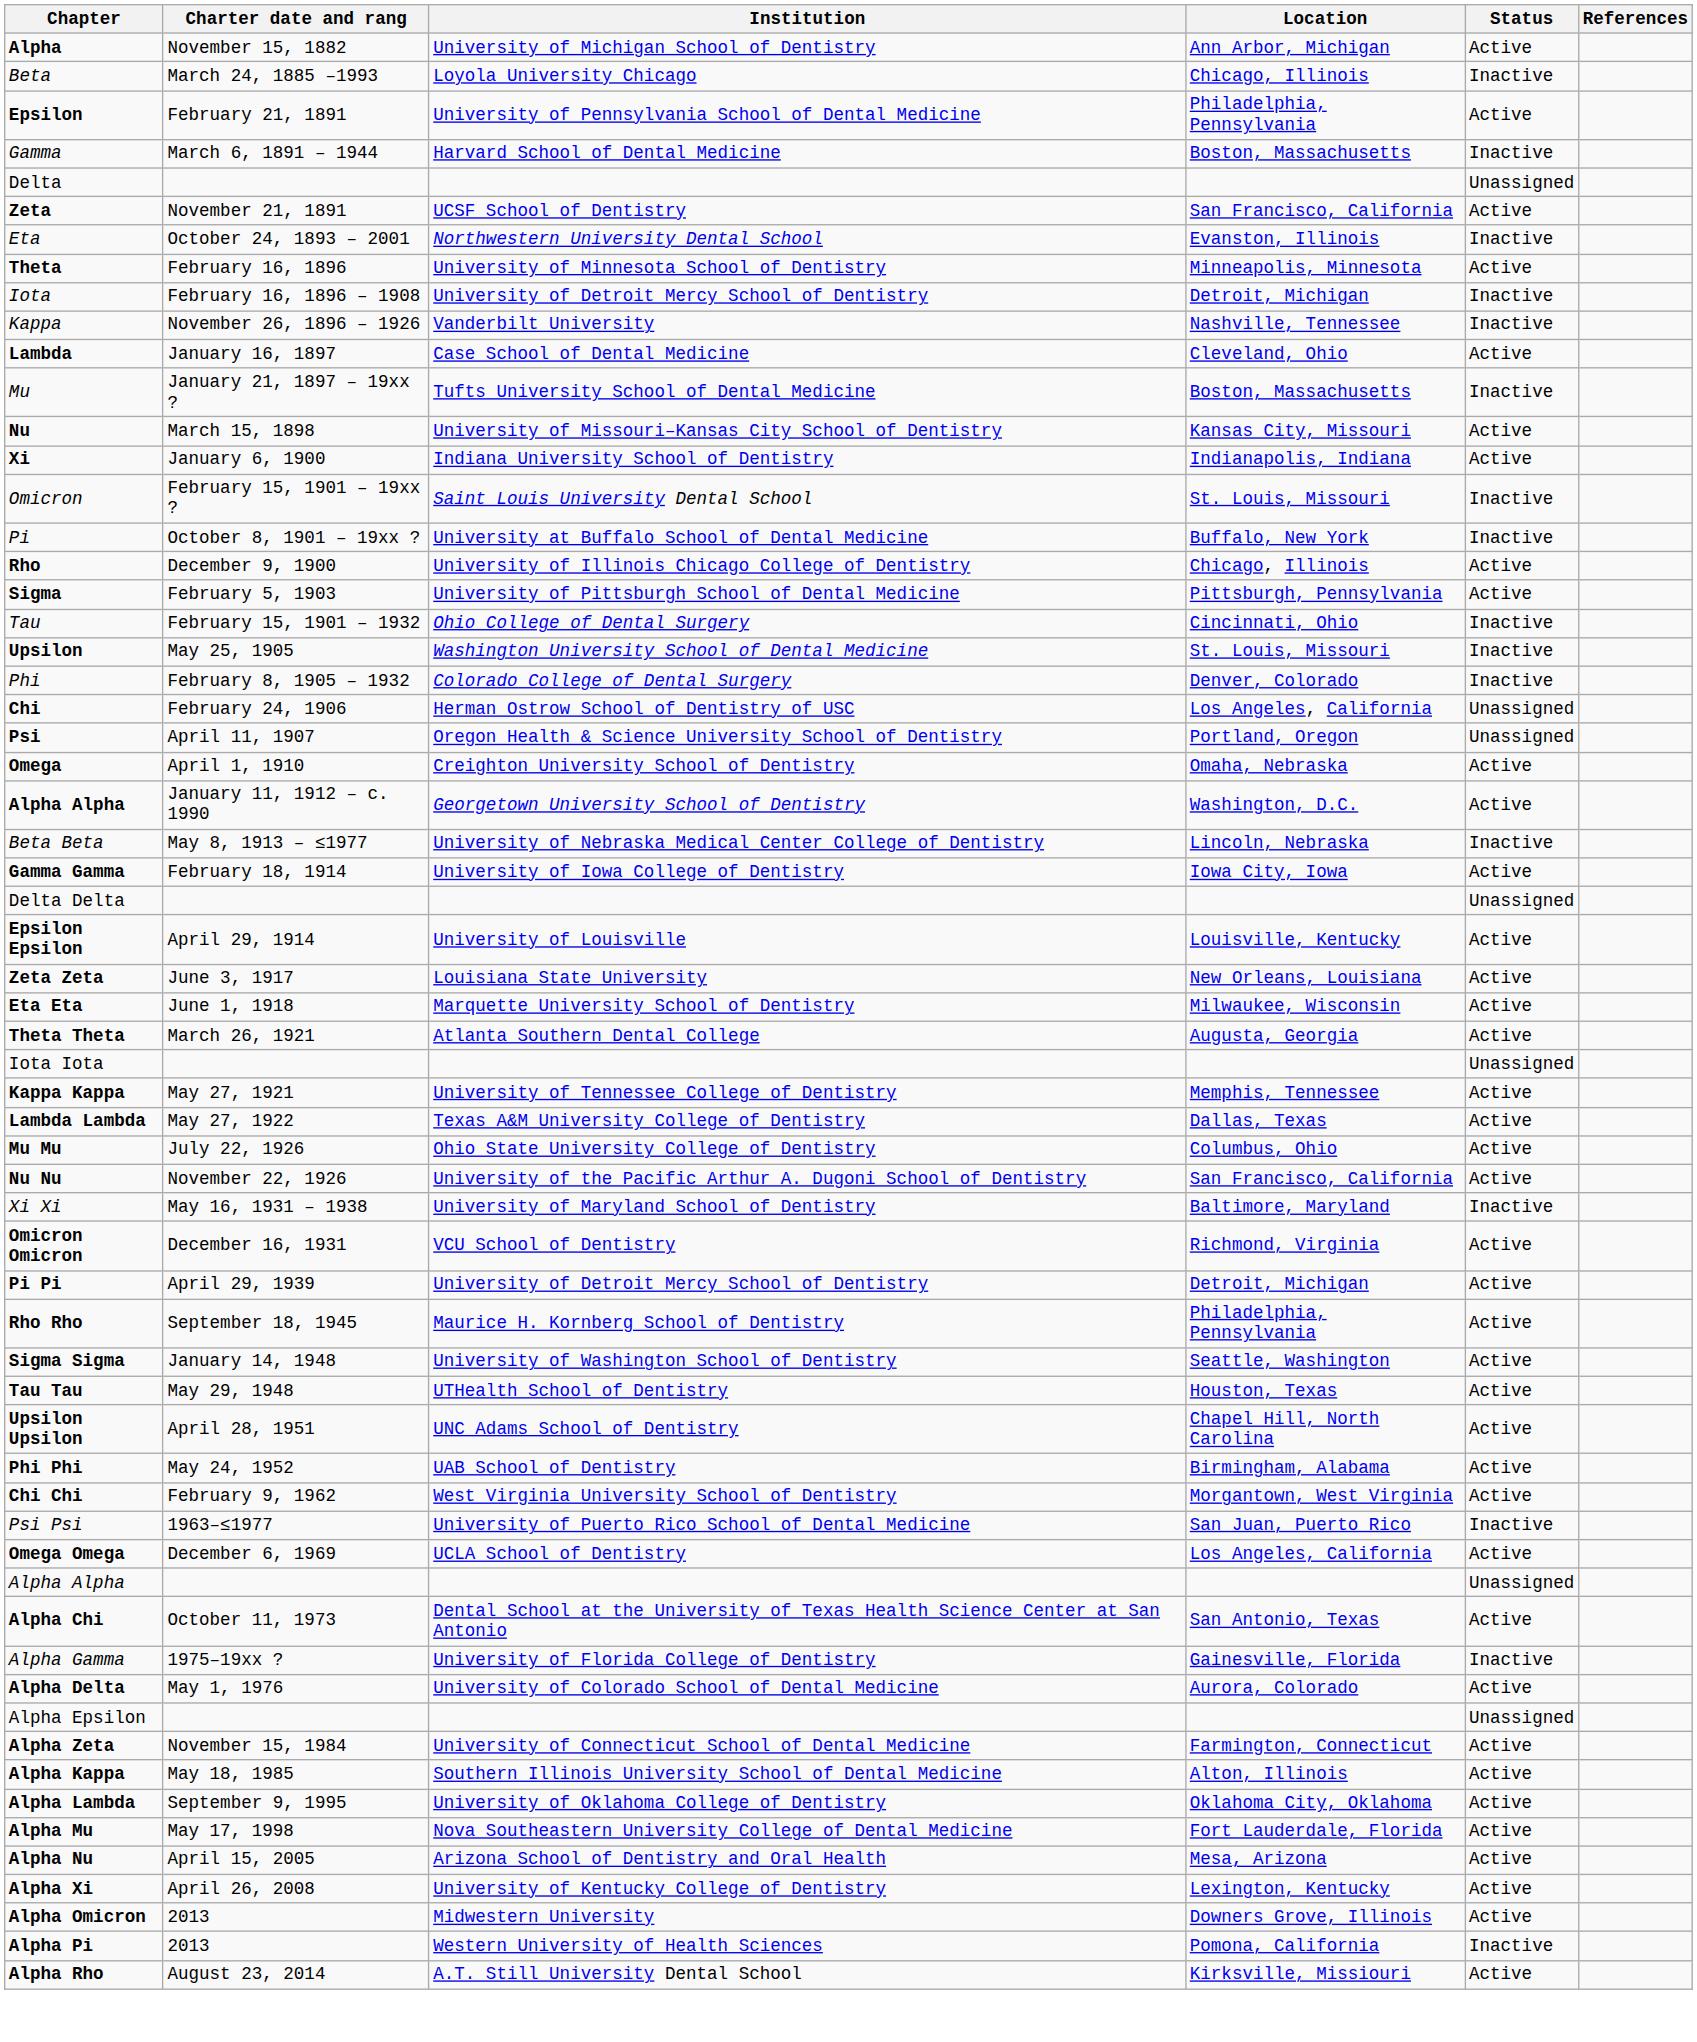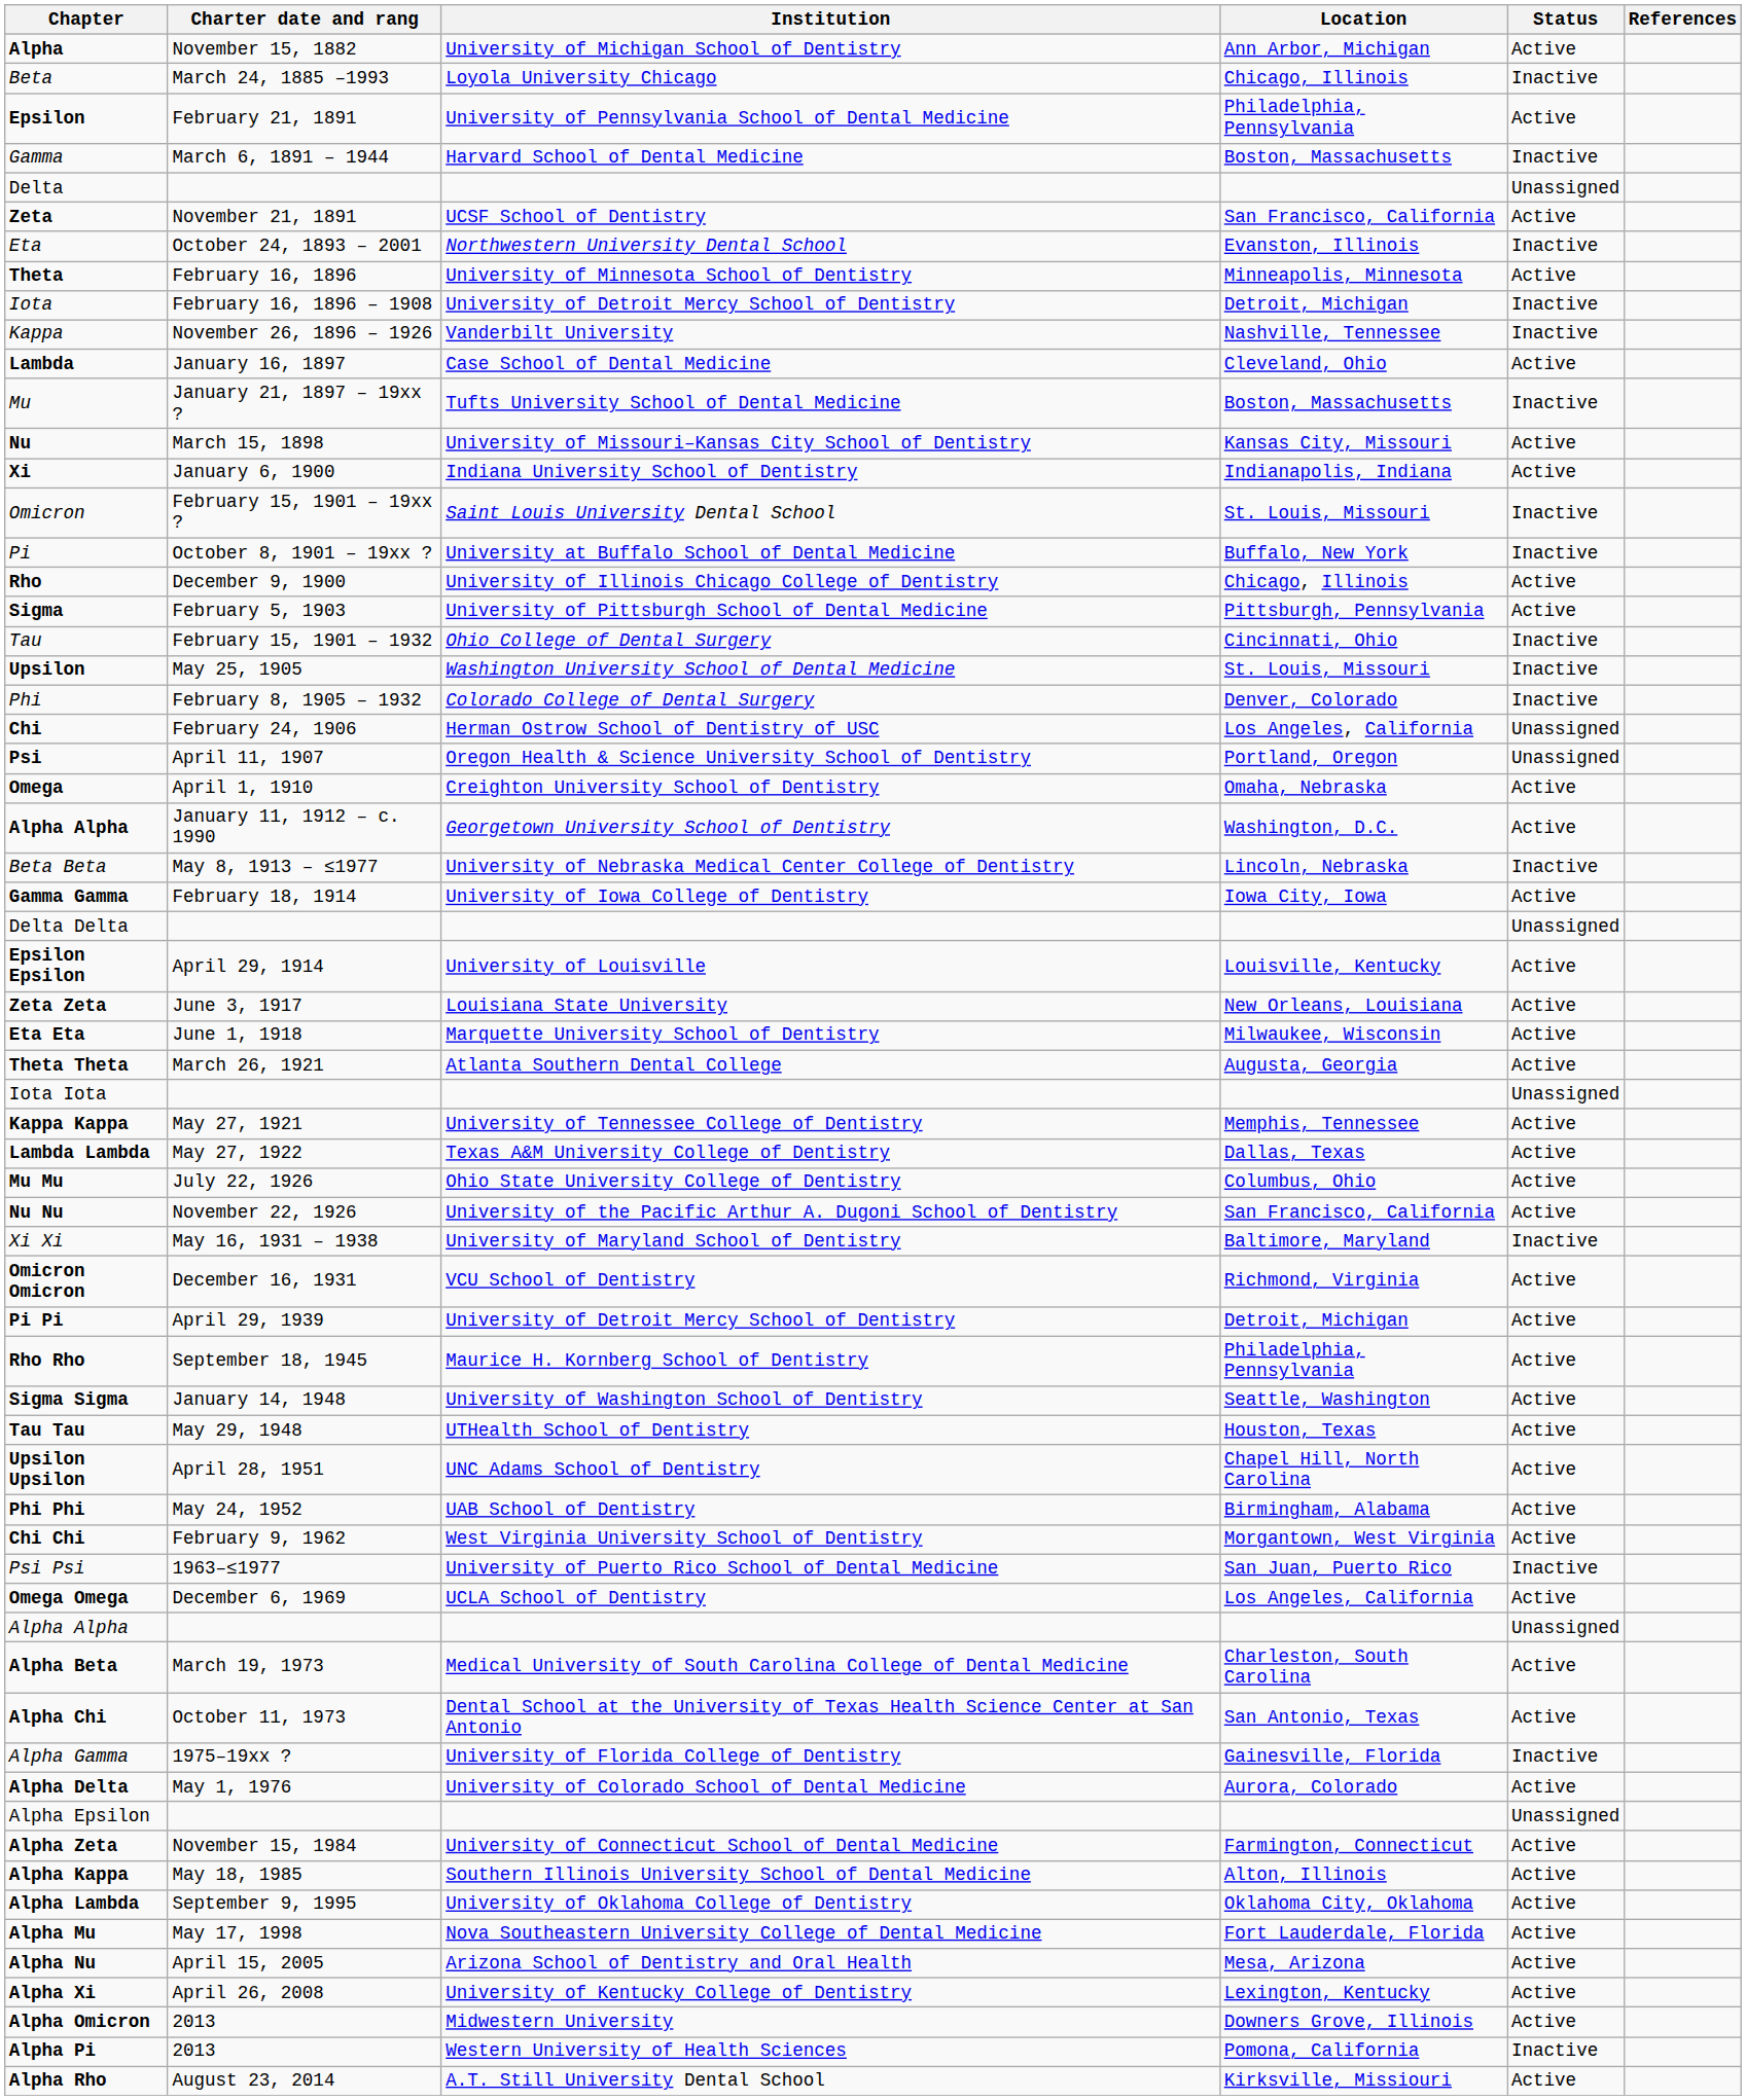+ row: Alpha Beta | March 19, 1973 | Medical University of South Carolina College of Dental Medicine | Charleston, South Carolina | Active
